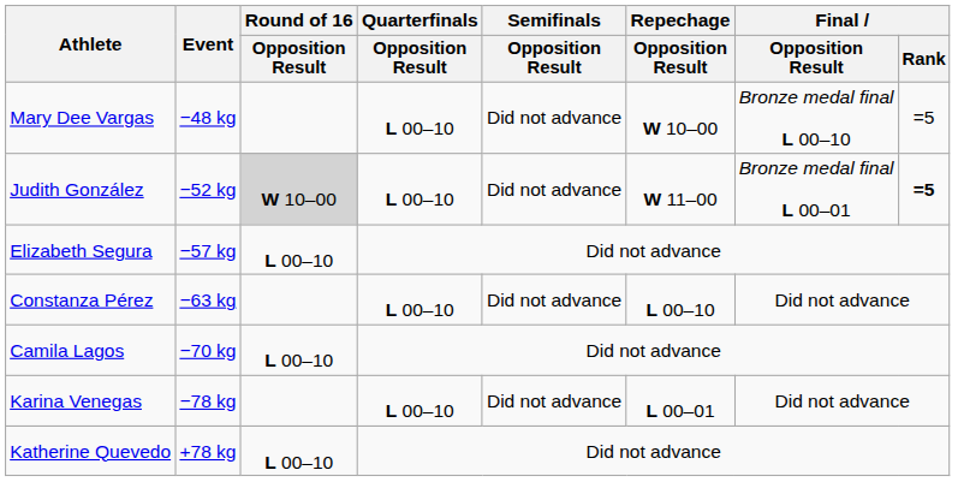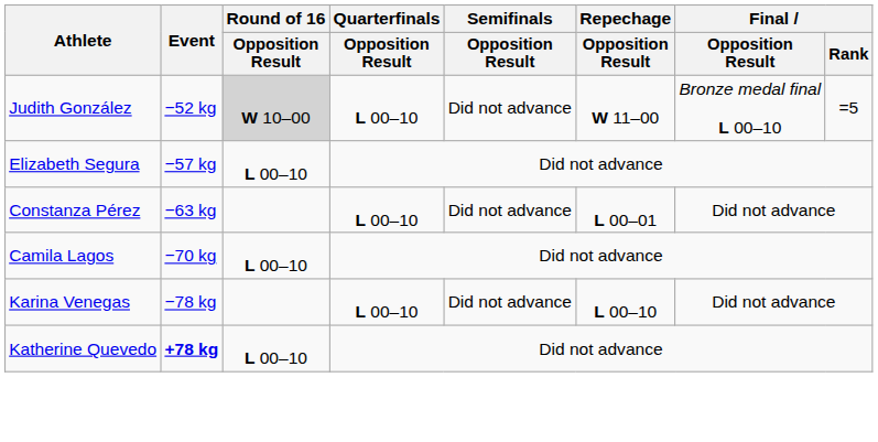- row: Mary Dee Vargas | −48 kg | L 00–10 | Did not advance | W 10–00 | Bronze medal final L 00–10 | =5
Judith González | Final / Opposition Result: Bronze medal final L 00–01 -> Bronze medal final L 00–10
Judith González | Final / Rank: bold -> normal
Constanza Pérez | Repechage / Opposition Result: L 00–10 -> L 00–01
Karina Venegas | Repechage / Opposition Result: L 00–01 -> L 00–10
Katherine Quevedo | Event: normal -> bold
